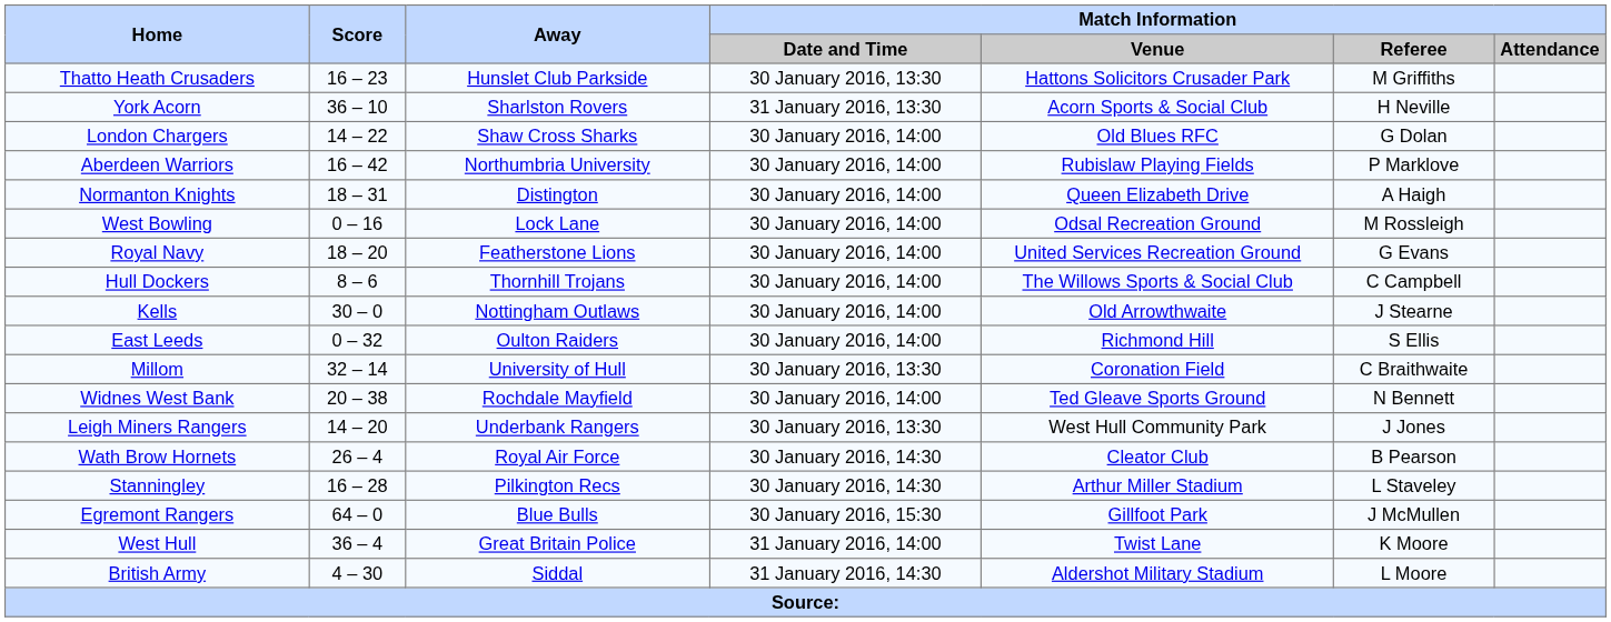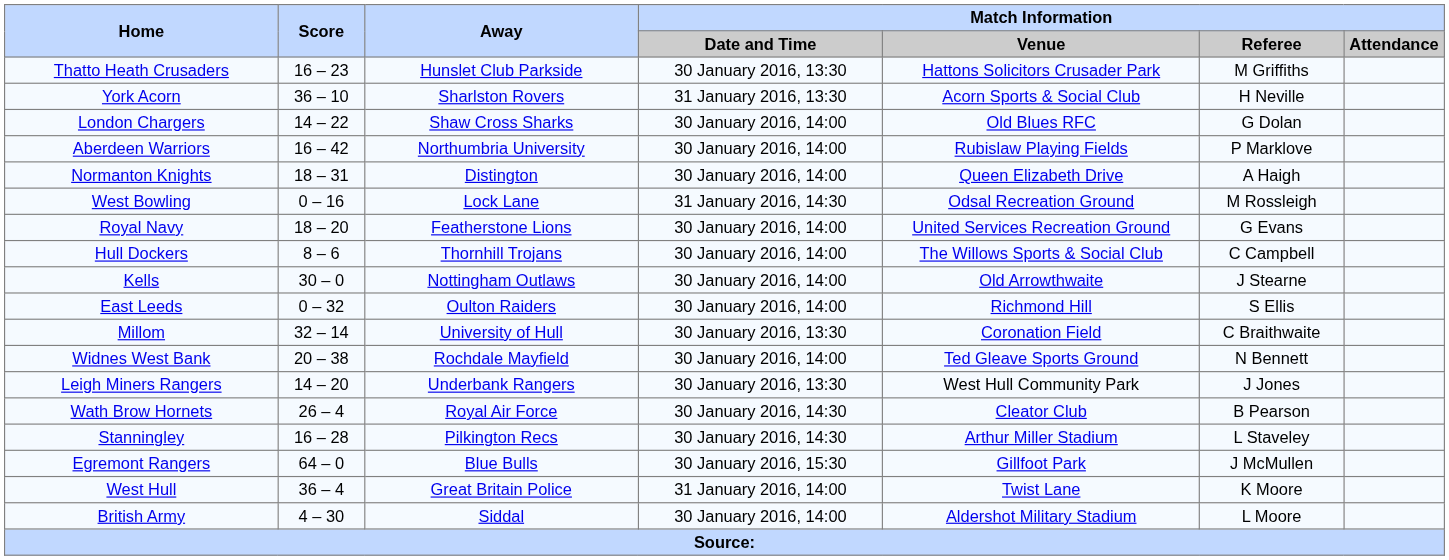West Bowling | Match Information / Date and Time: 30 January 2016, 14:00 -> 31 January 2016, 14:30
British Army | Match Information / Date and Time: 31 January 2016, 14:30 -> 30 January 2016, 14:00
